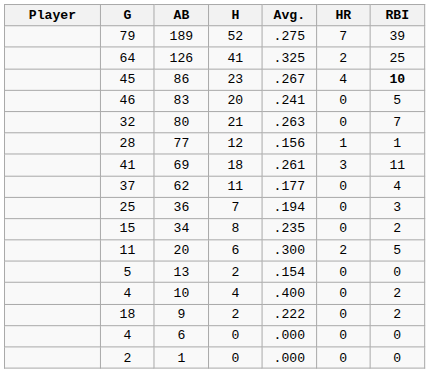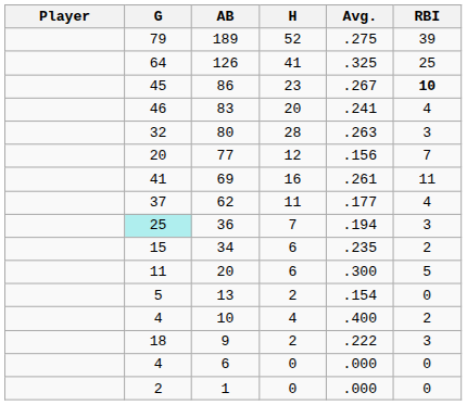- column: HR | 7 | 2 | 4 | 0 | 0 | 1 | 3 | 0 | 0 | 0 | 2 | 0 | 0 | 0 | 0 | 0
83 | RBI: 5 -> 4
80 | H: 21 -> 28
80 | RBI: 7 -> 3
77 | G: 28 -> 20
77 | RBI: 1 -> 7
69 | H: 18 -> 16
36 | G: no background -> paleturquoise background
34 | H: 8 -> 6
9 | RBI: 2 -> 3
